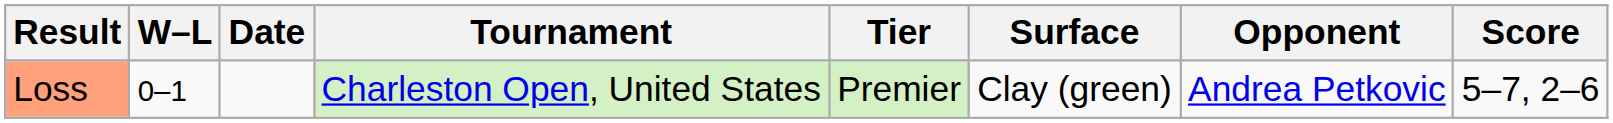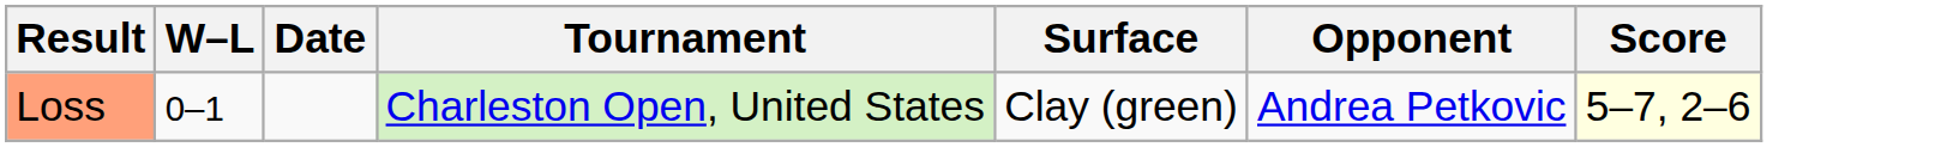- column: Tier | Premier
Loss | Score: no background -> lightyellow background
